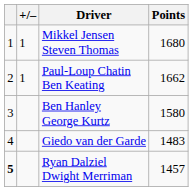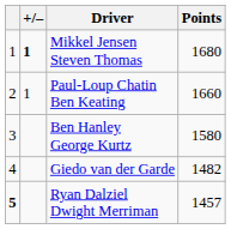Mikkel Jensen Steven Thomas | +/–: normal -> bold
Paul-Loup Chatin Ben Keating | Points: 1662 -> 1660
Giedo van der Garde | Points: 1483 -> 1482
